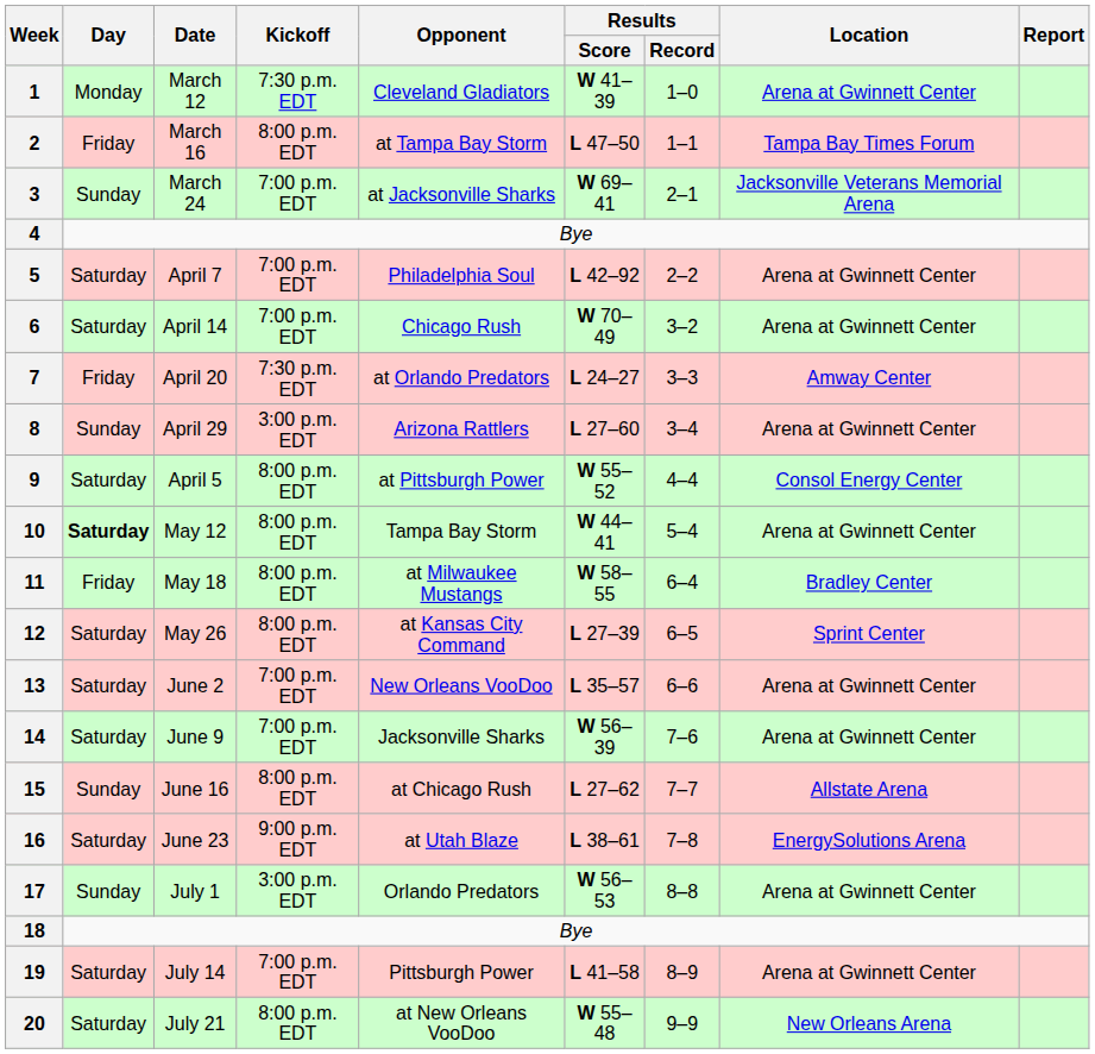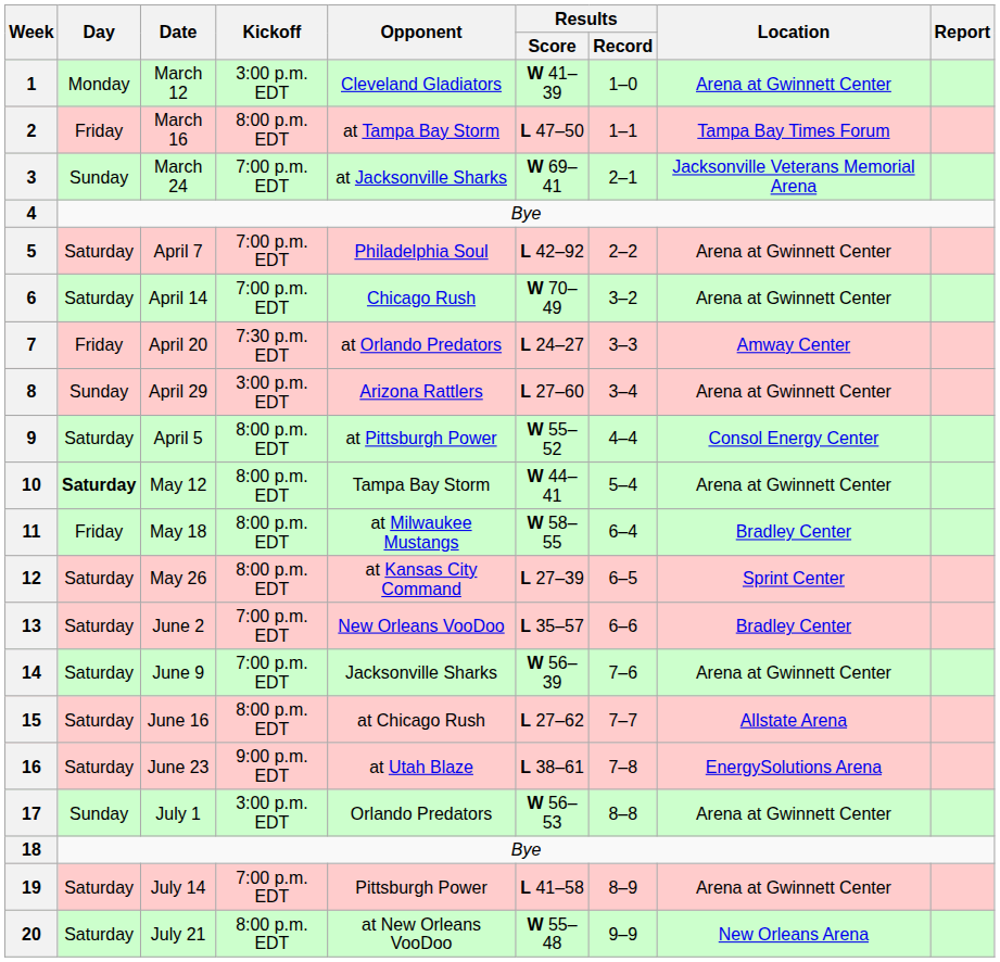1 | Kickoff: 7:30 p.m. EDT -> 3:00 p.m. EDT
13 | Location: Arena at Gwinnett Center -> Bradley Center
15 | Day: Sunday -> Saturday
